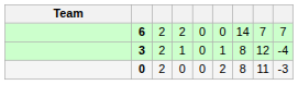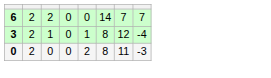- column: Team
